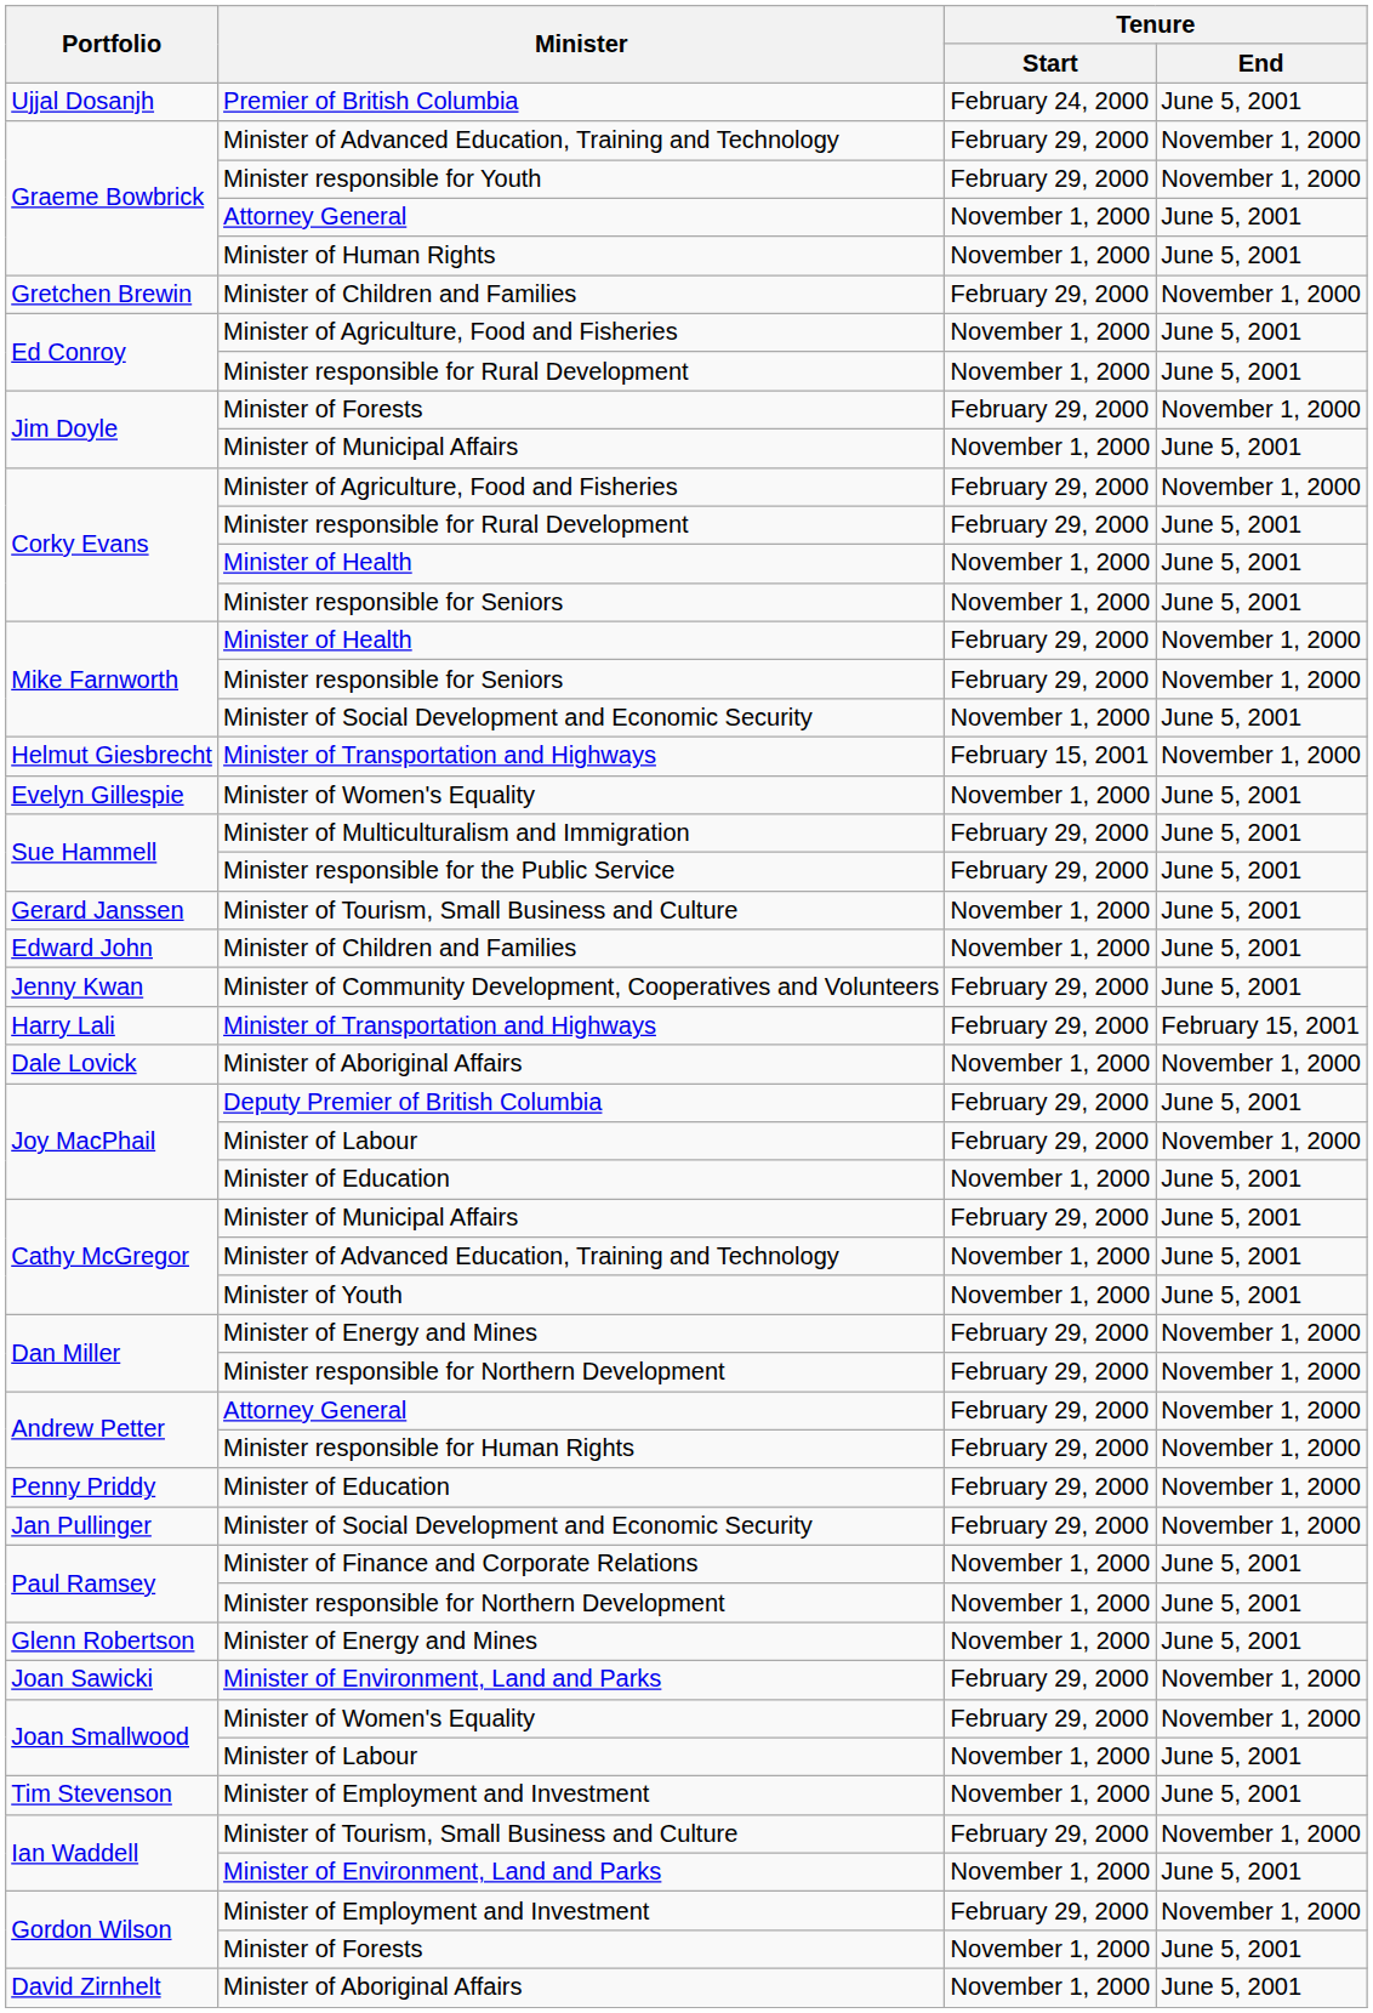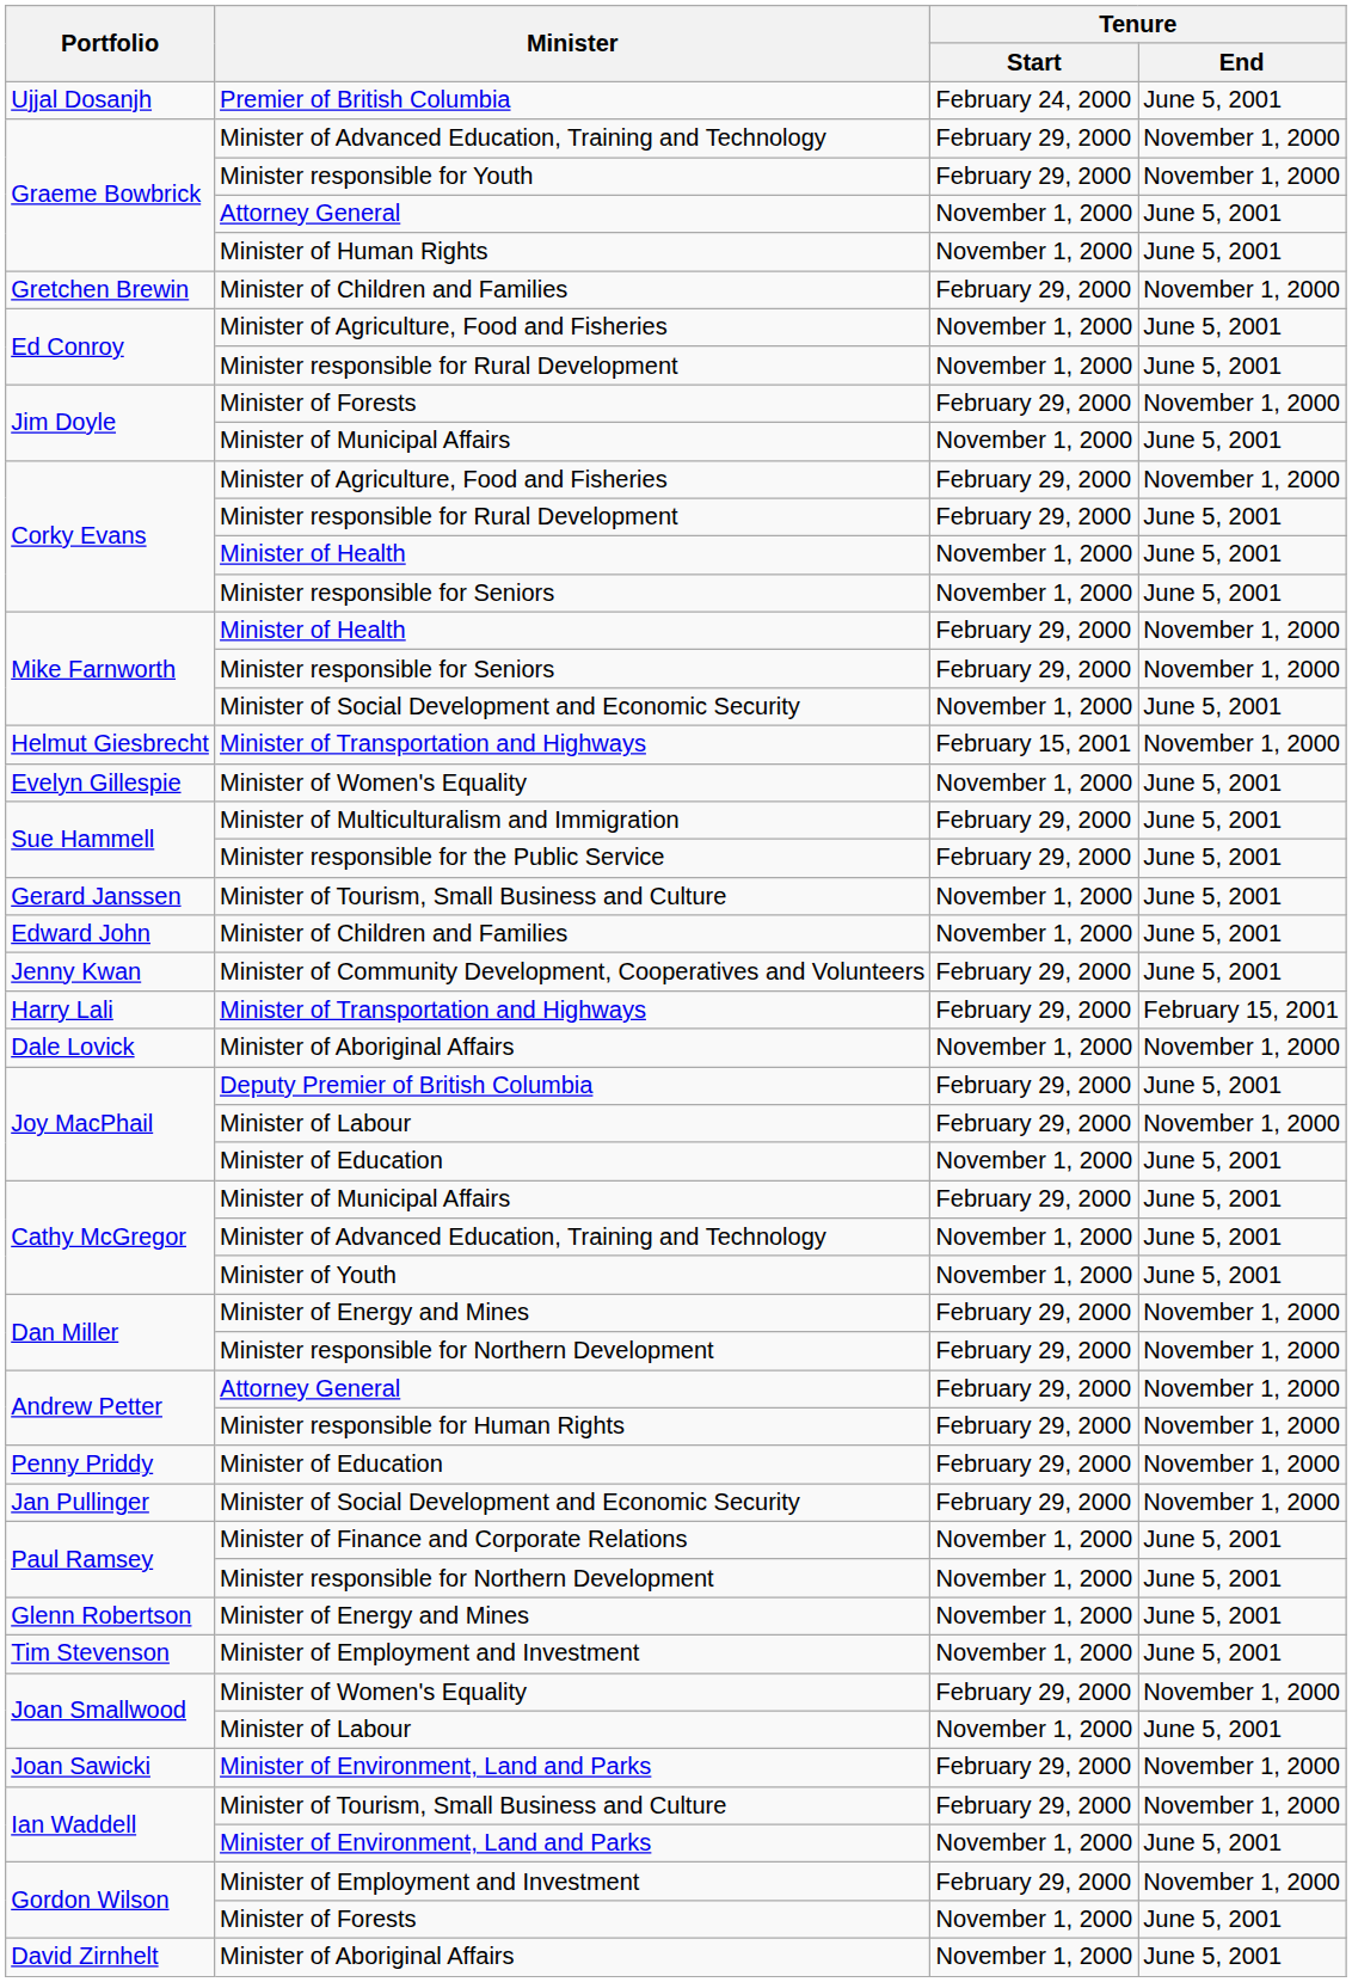rows swapped: Joan Sawicki / Minister of Environment, Land and Parks <-> Tim Stevenson / Minister of Employment and Investment
